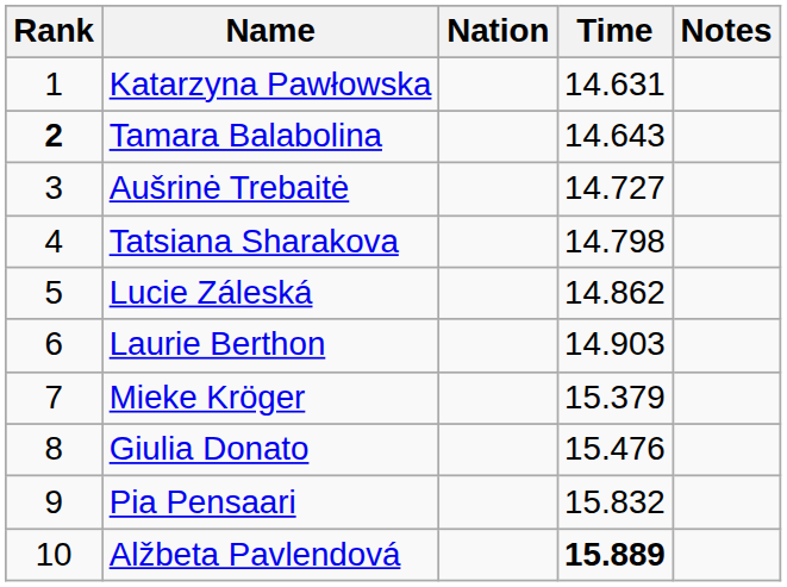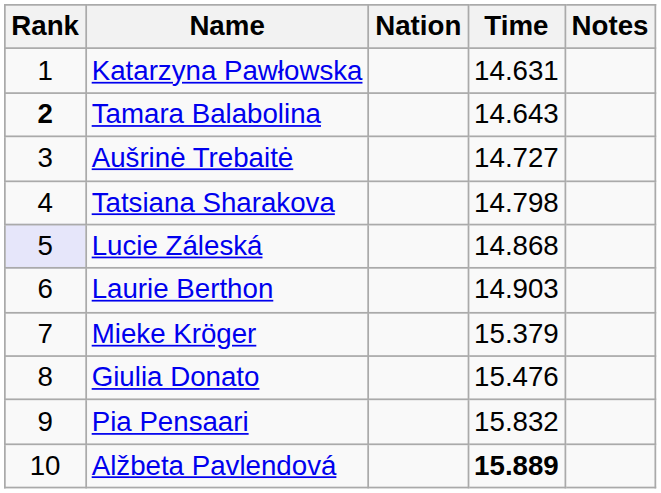Lucie Záleská | Rank: no background -> lavender background
Lucie Záleská | Time: 14.862 -> 14.868
